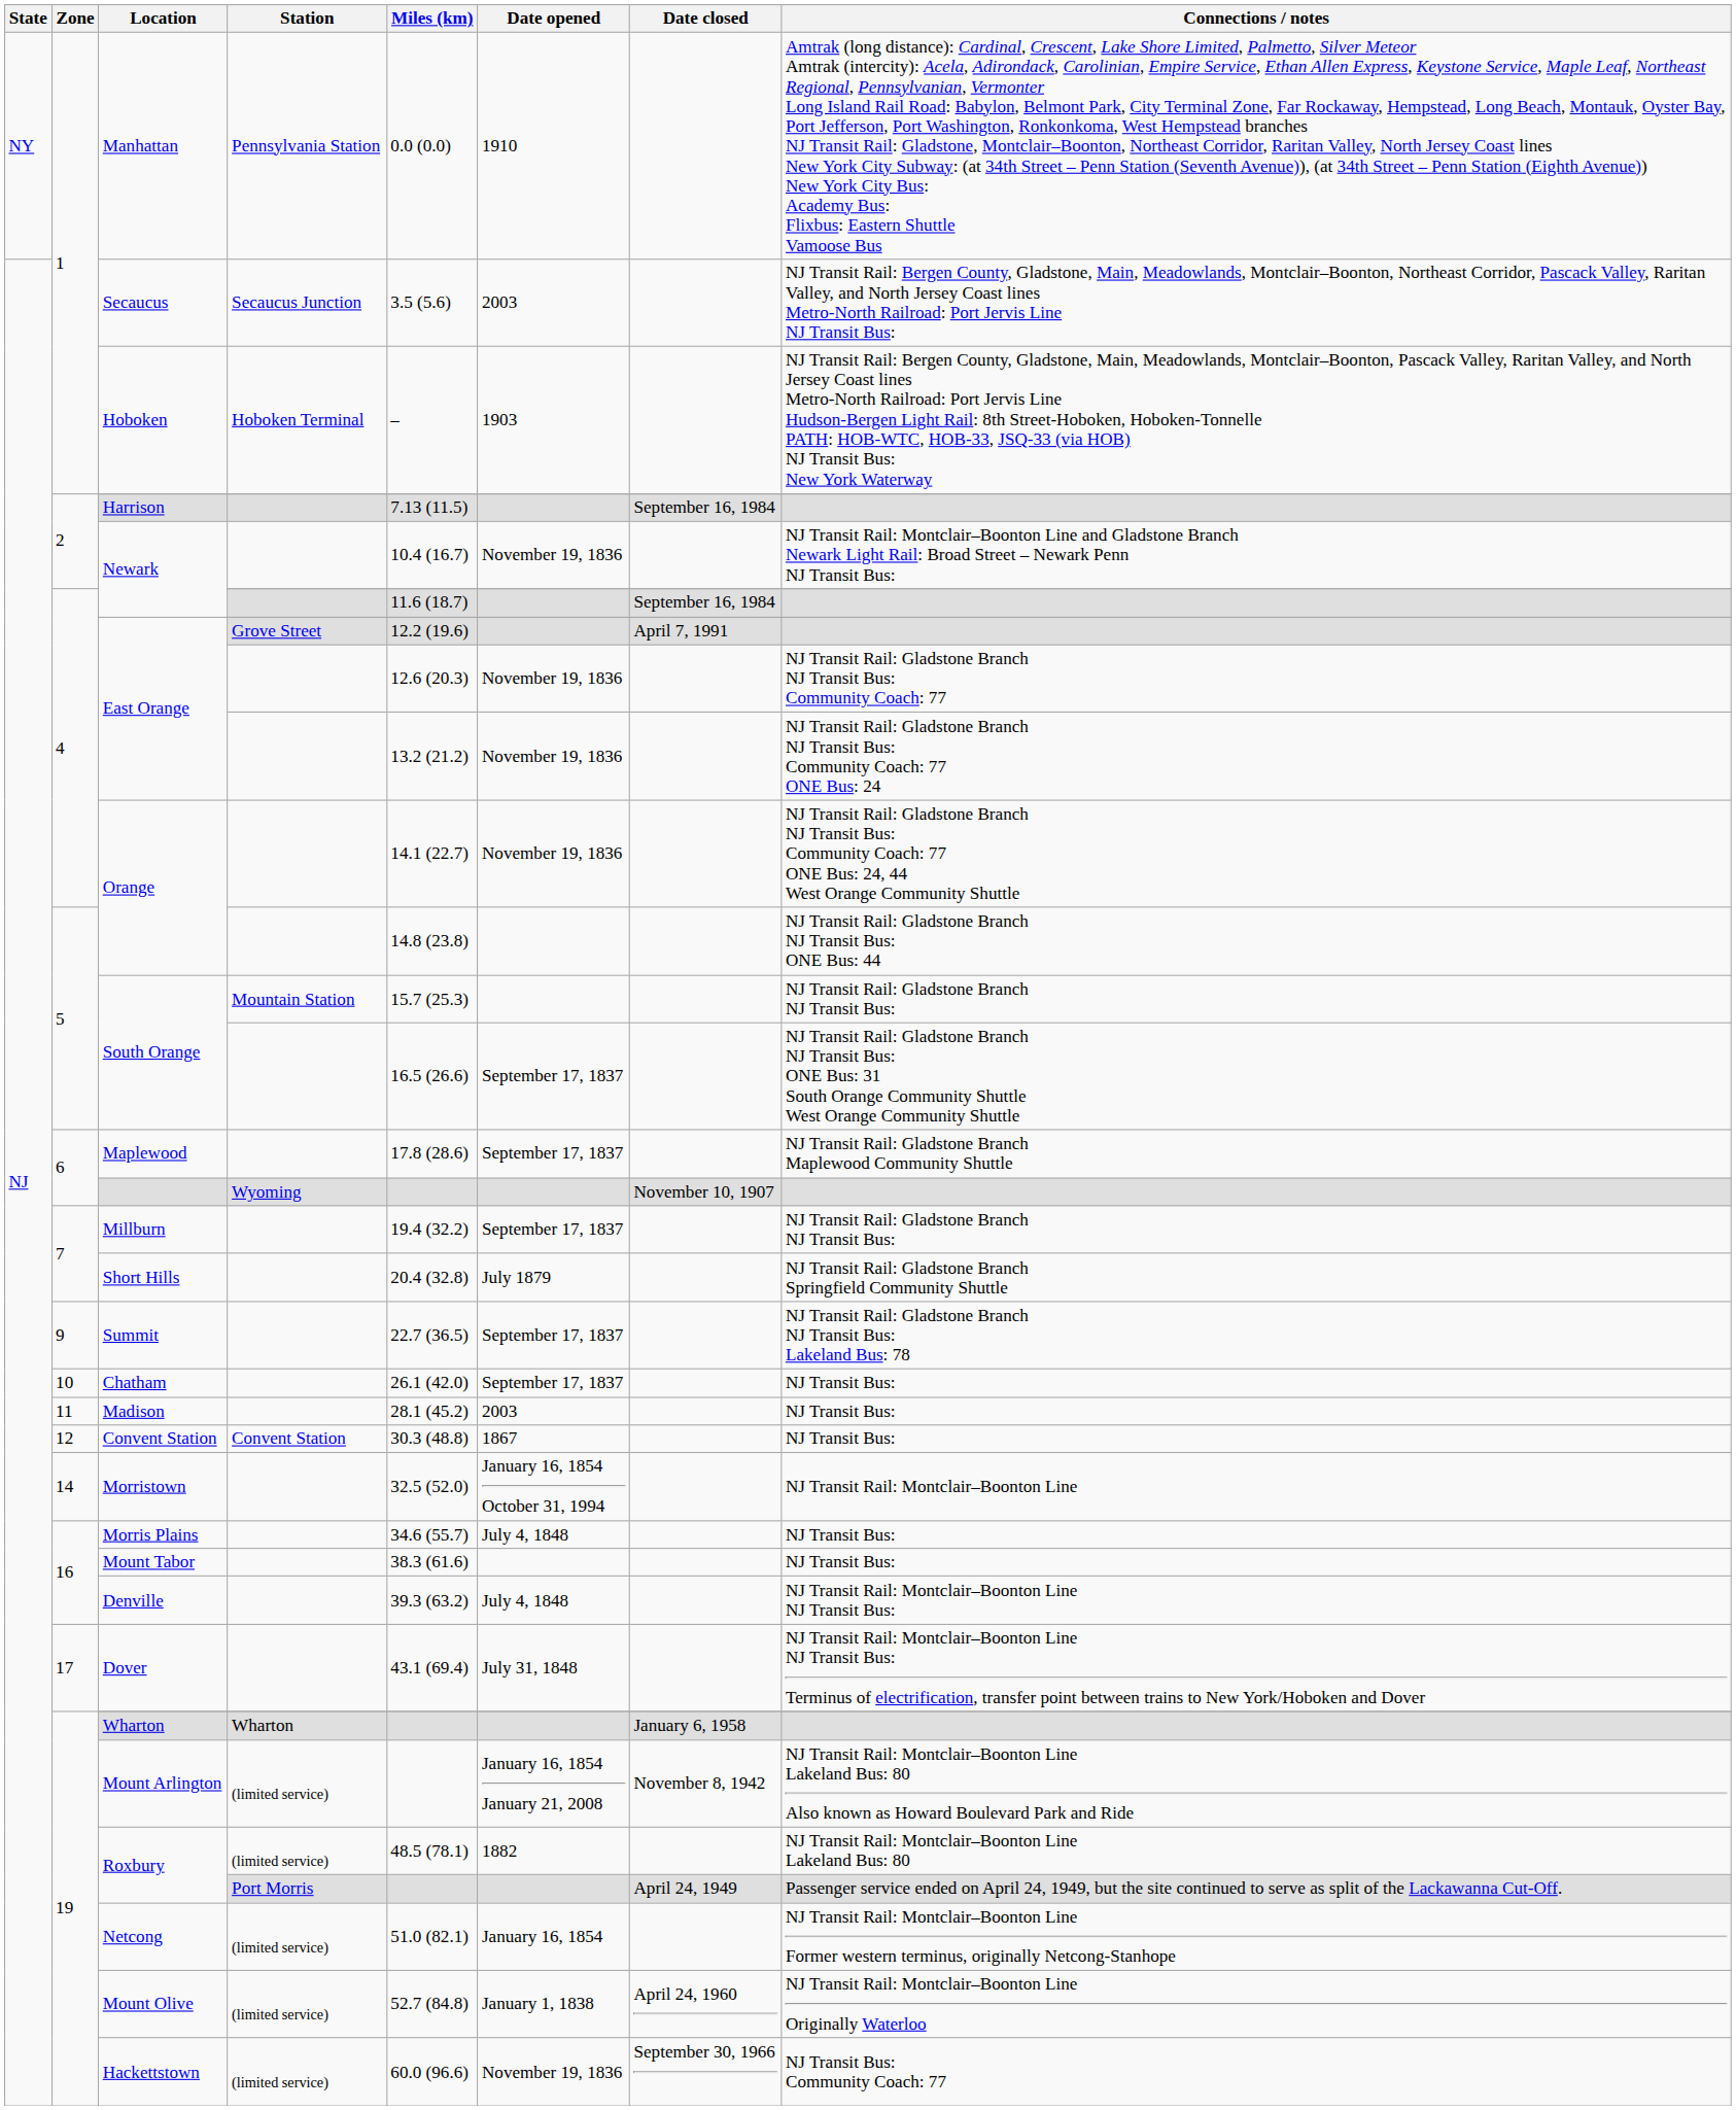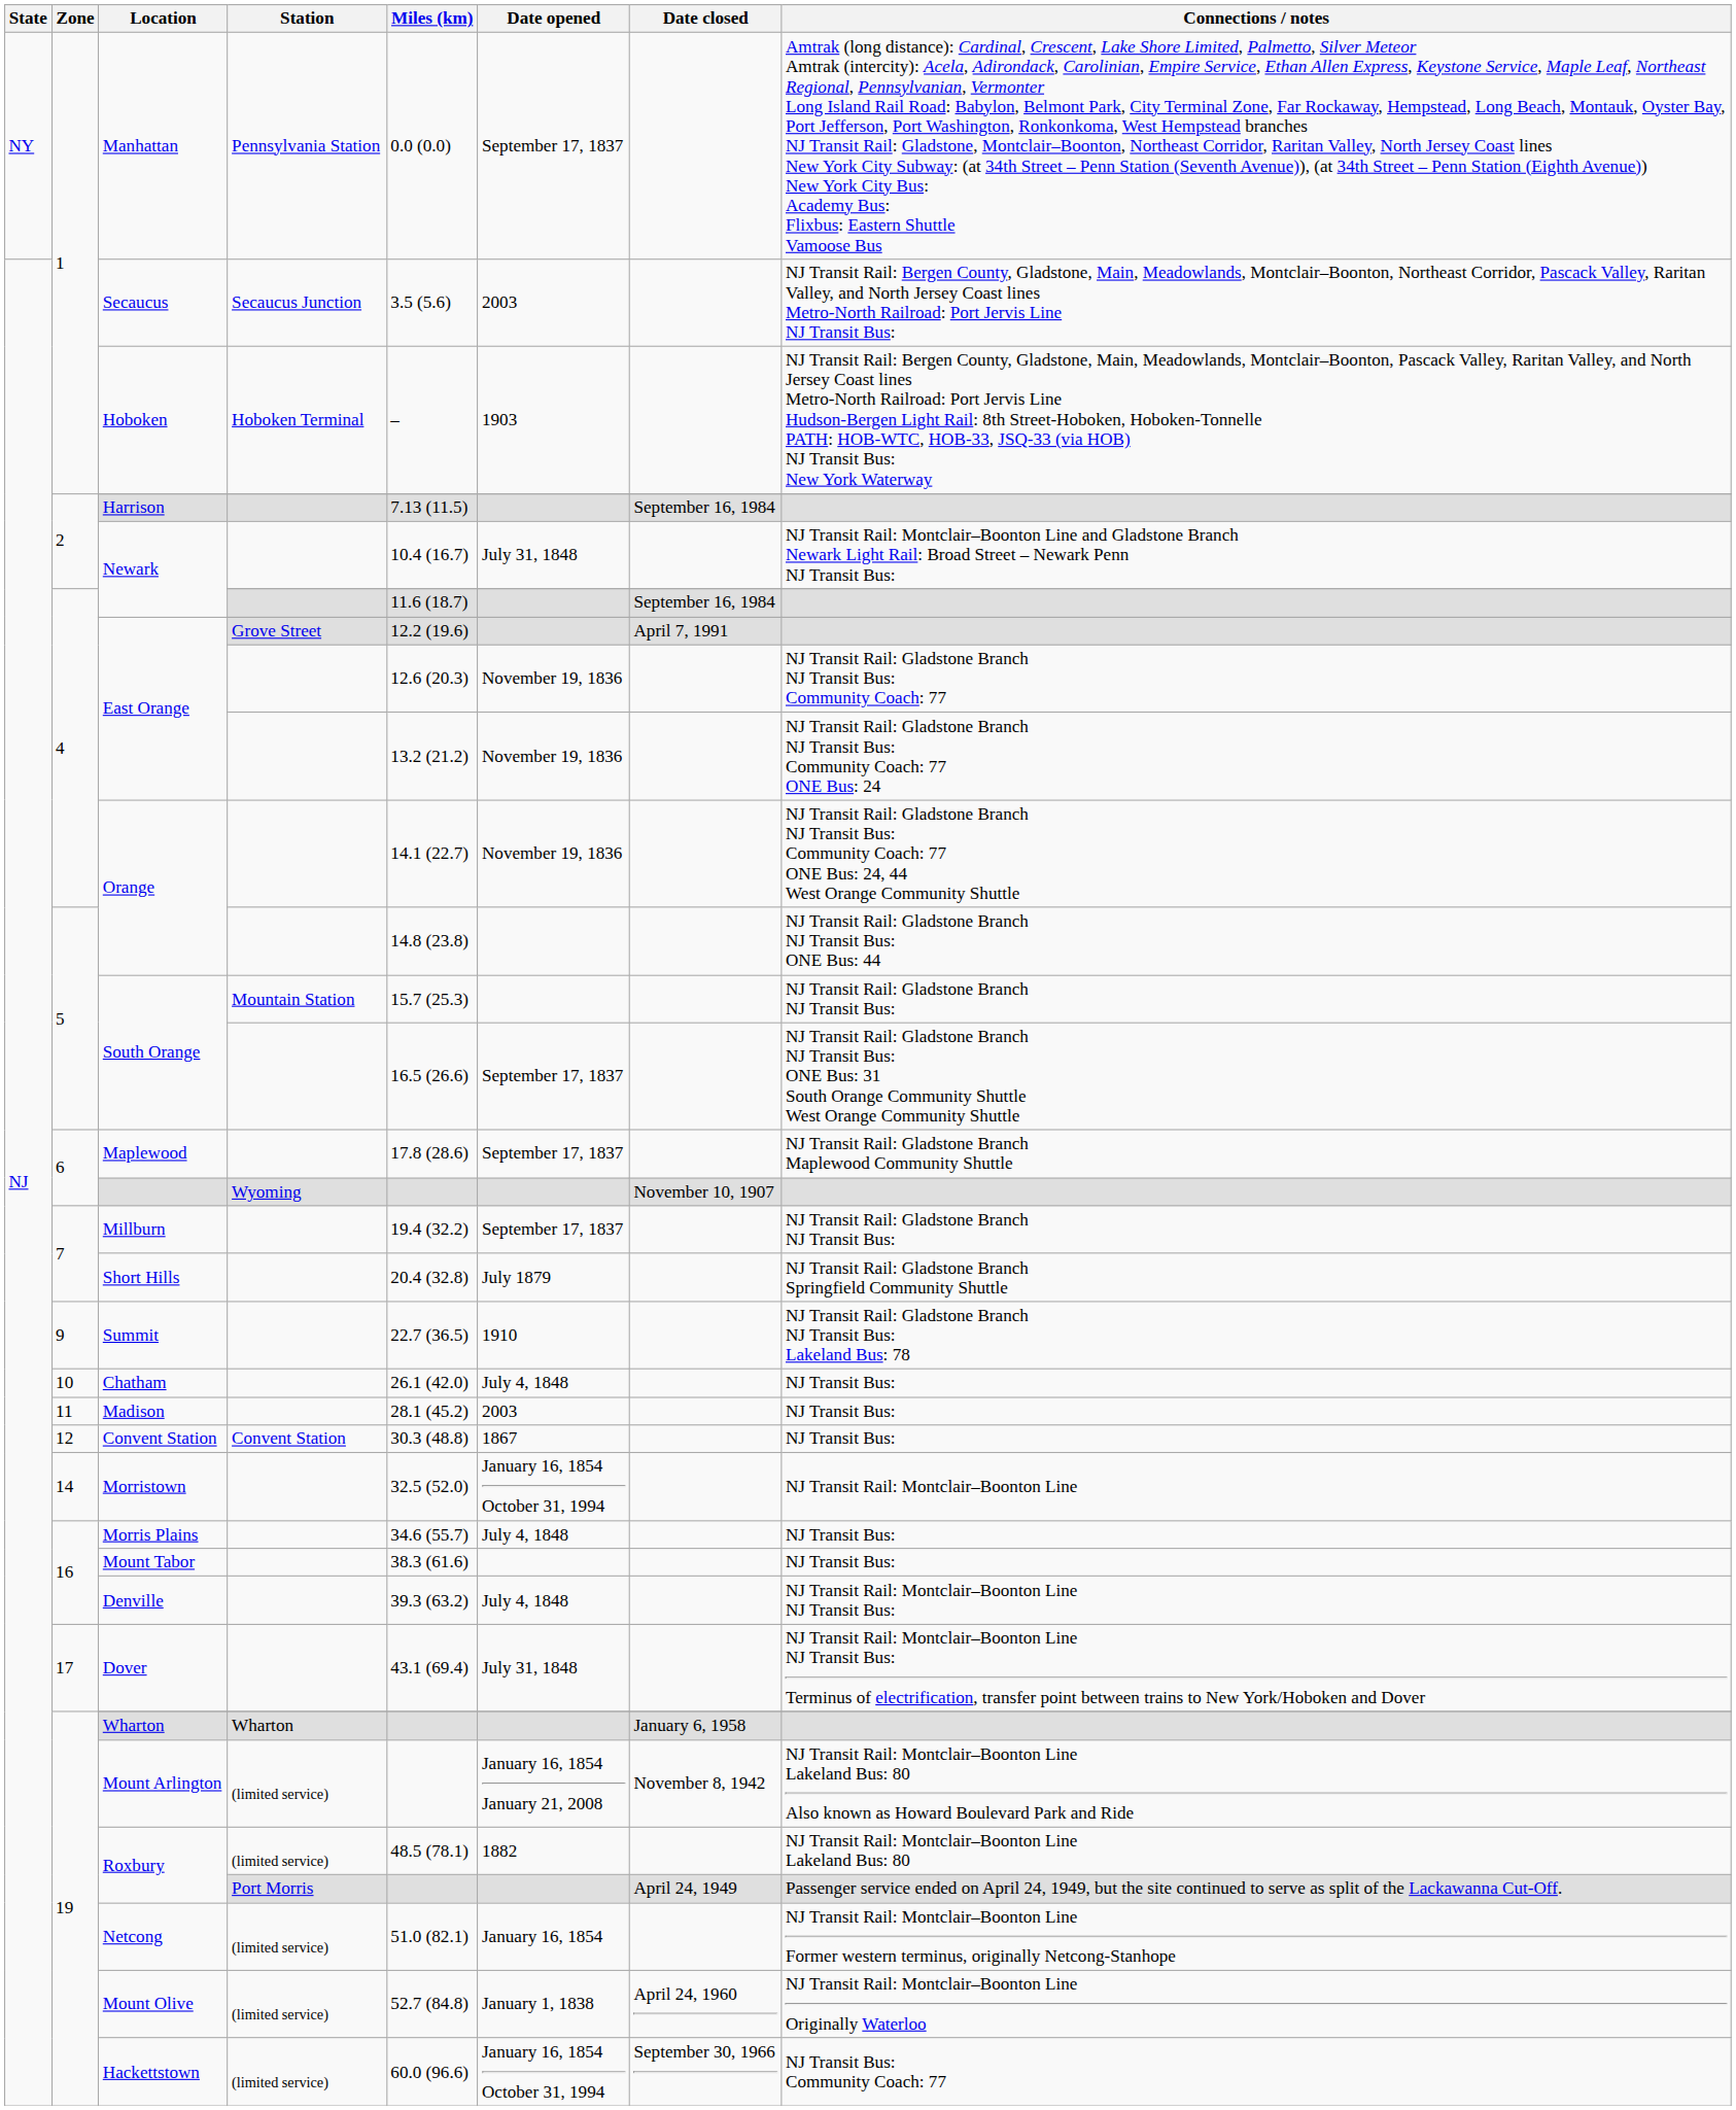Manhattan | Date opened: 1910 -> September 17, 1837
2 / Newark | Date opened: November 19, 1836 -> July 31, 1848
Summit | Date opened: September 17, 1837 -> 1910
Chatham | Date opened: September 17, 1837 -> July 4, 1848
Hackettstown | Date opened: November 19, 1836 -> January 16, 1854 October 31, 1994
